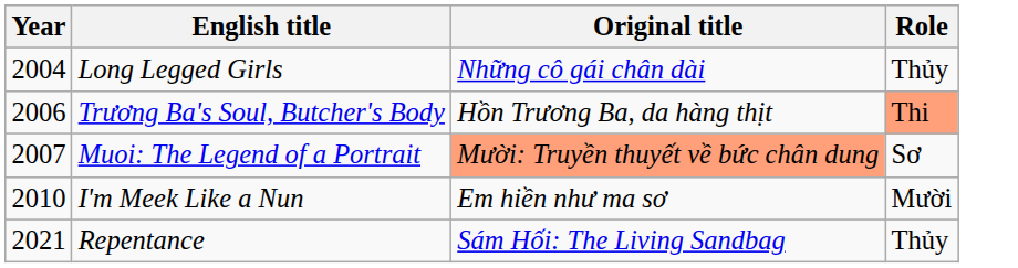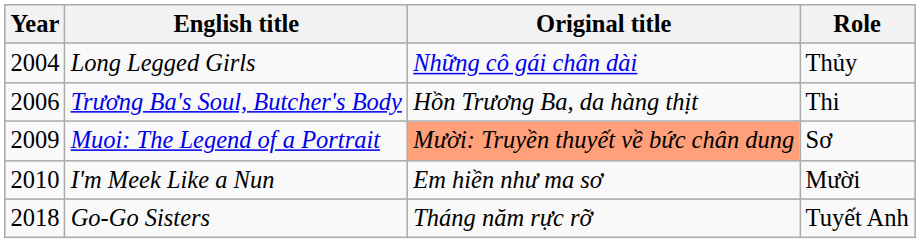Trương Ba's Soul, Butcher's Body | Role: lightsalmon background -> no background
Muoi: The Legend of a Portrait | Year: 2007 -> 2009
+ row: 2018 | Go-Go Sisters | Tháng năm rực rỡ | Tuyết Anh
- row: 2021 | Repentance | Sám Hối: The Living Sandbag | Thủy
